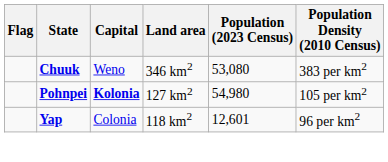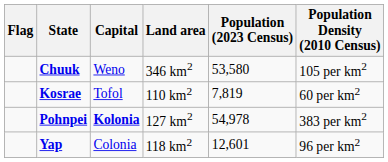Chuuk | Population (2023 Census): 53,080 -> 53,580
Chuuk | Population Density (2010 Census): 383 per km2 -> 105 per km2
+ row: Kosrae | Tofol | 110 km2 | 7,819 | 60 per km2
Pohnpei | Population (2023 Census): 54,980 -> 54,978
Pohnpei | Population Density (2010 Census): 105 per km2 -> 383 per km2
